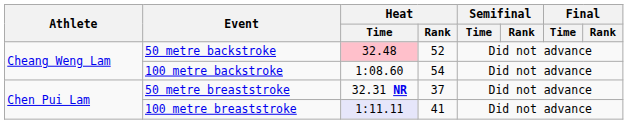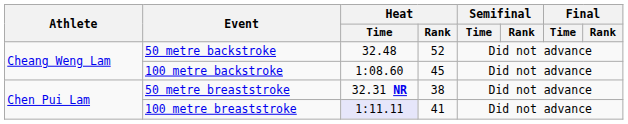50 metre backstroke | Heat / Time: pink background -> no background
100 metre backstroke | Heat / Rank: 54 -> 45
50 metre breaststroke | Heat / Rank: 37 -> 38
